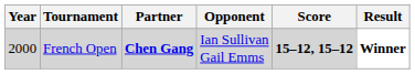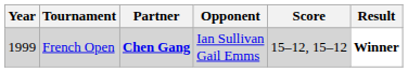French Open | Year: 2000 -> 1999
French Open | Score: bold -> normal
